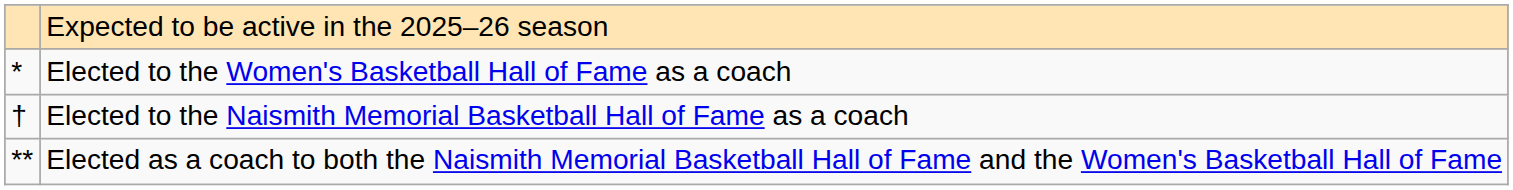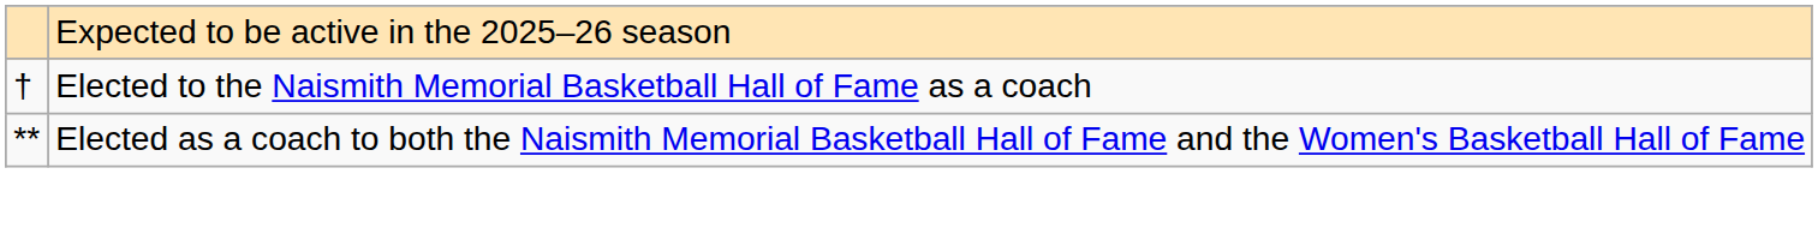- row: * | Elected to the Women's Basketball Hall of Fame as a coach
